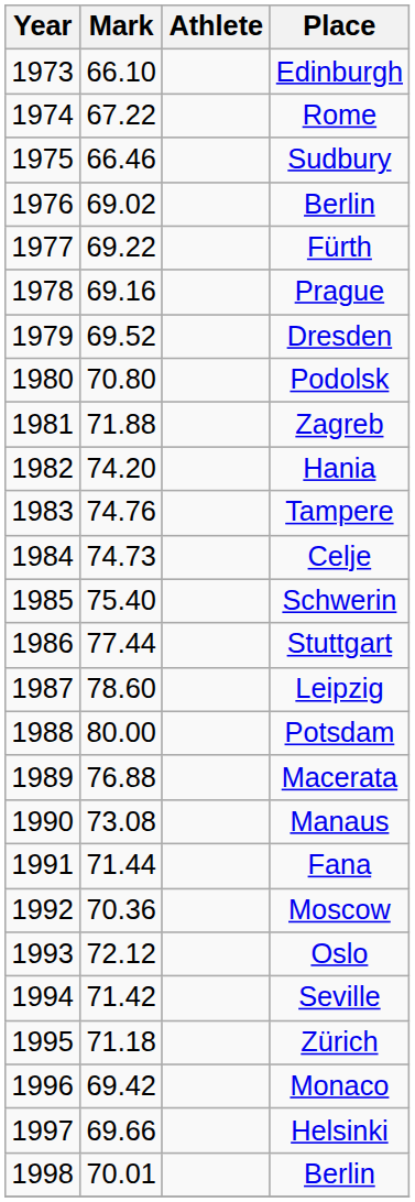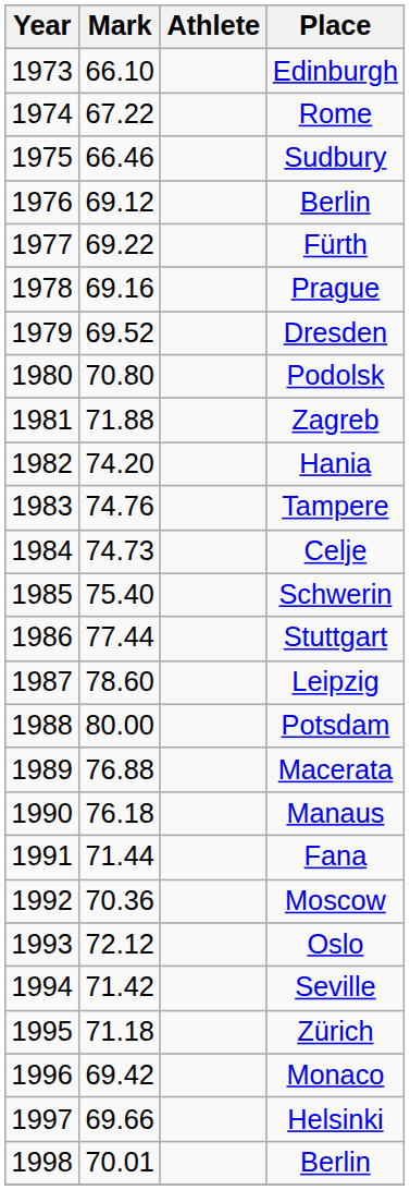1976 / Berlin | Mark: 69.02 -> 69.12
Manaus | Mark: 73.08 -> 76.18
